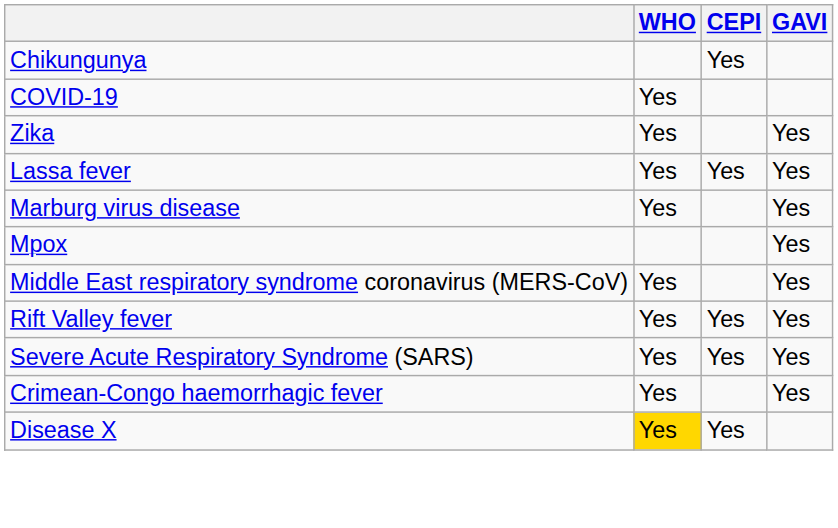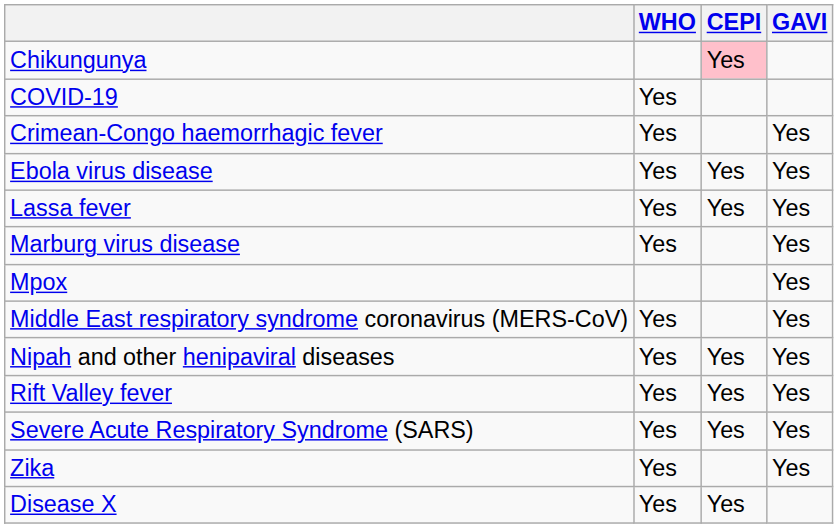Chikungunya | CEPI: no background -> pink background
rows swapped: Crimean-Congo haemorrhagic fever <-> Zika
+ row: Ebola virus disease | Yes | Yes | Yes
+ row: Nipah and other henipaviral diseases | Yes | Yes | Yes
Disease X | WHO: gold background -> no background
